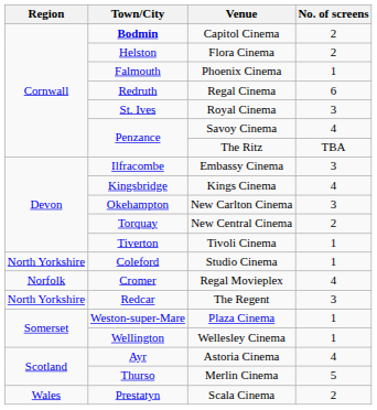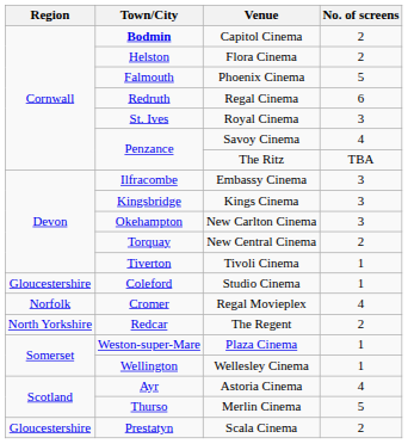Phoenix Cinema | No. of screens: 1 -> 5
Kings Cinema | No. of screens: 4 -> 3
Studio Cinema | Region: North Yorkshire -> Gloucestershire
The Regent | No. of screens: 3 -> 2
Scala Cinema | Region: Wales -> Gloucestershire
